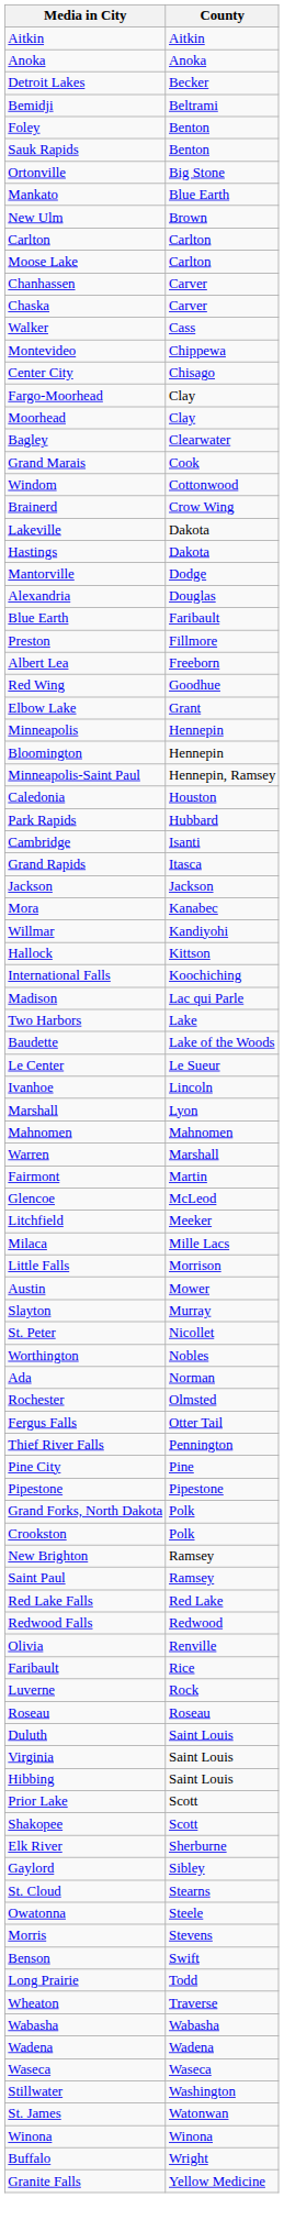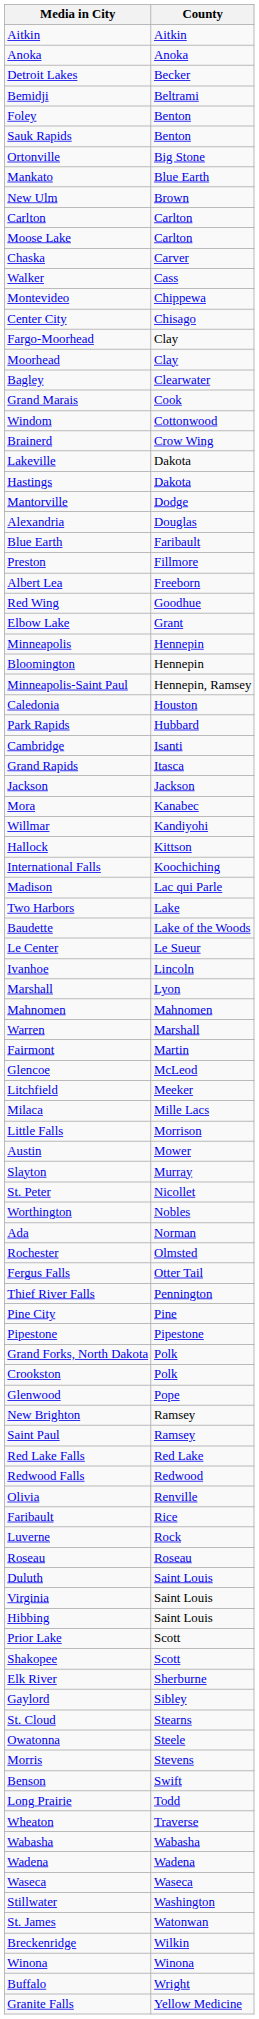- row: Chanhassen | Carver
+ row: Glenwood | Pope
+ row: Breckenridge | Wilkin
